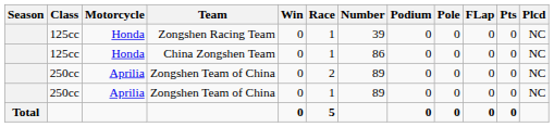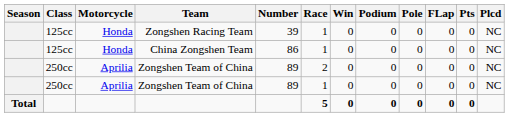columns swapped: Number <-> Win
